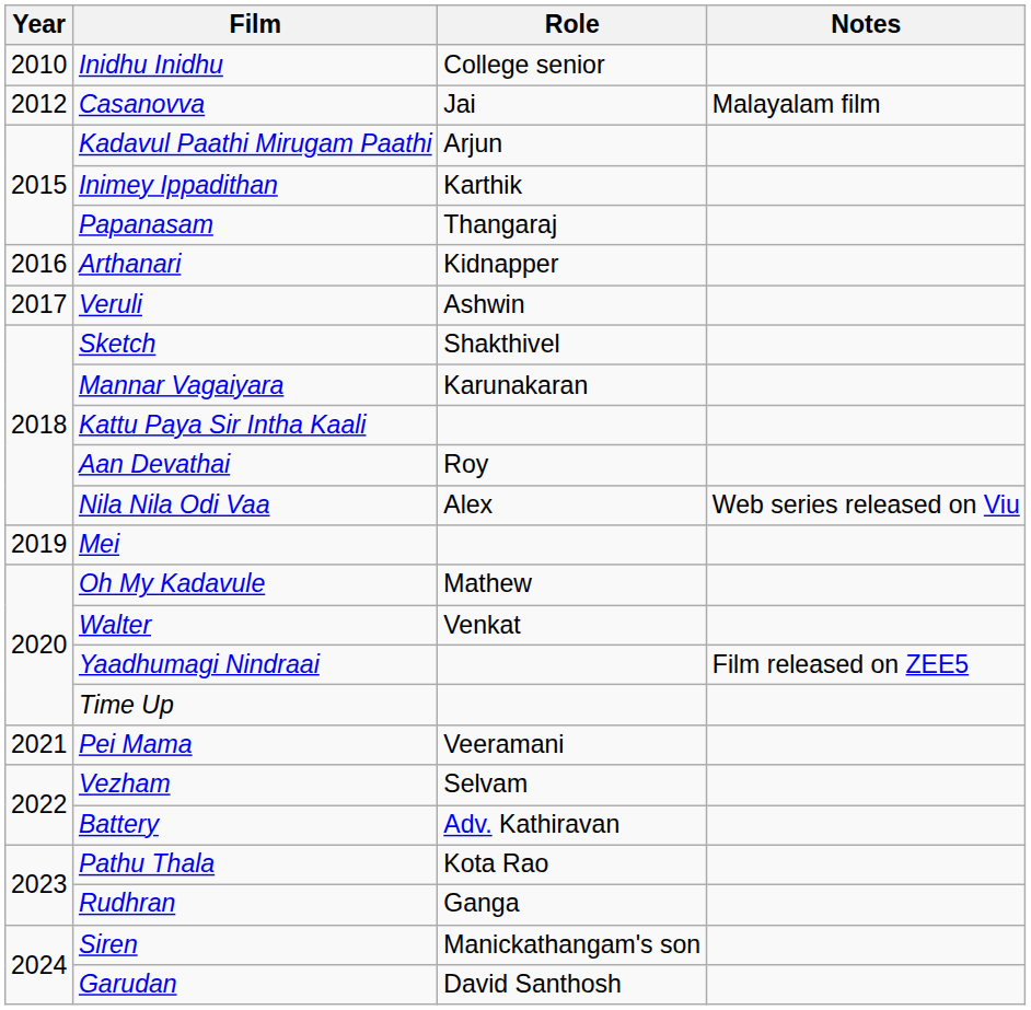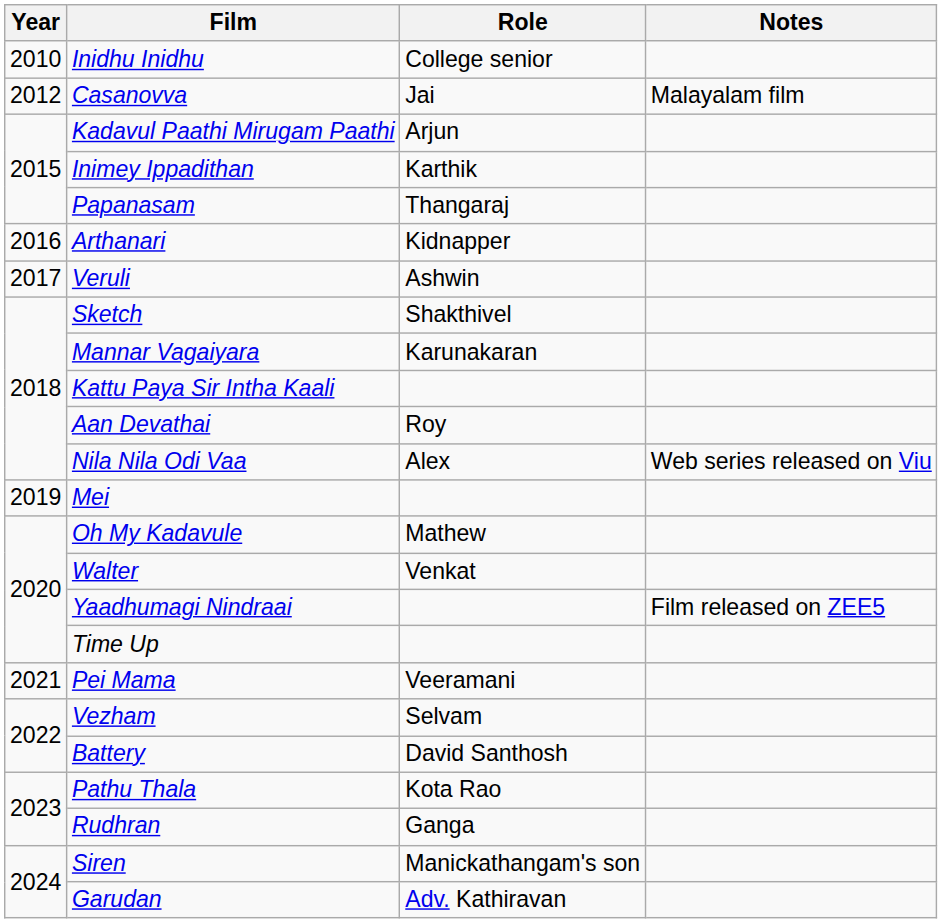Battery | Role: Adv. Kathiravan -> David Santhosh
Garudan | Role: David Santhosh -> Adv. Kathiravan
